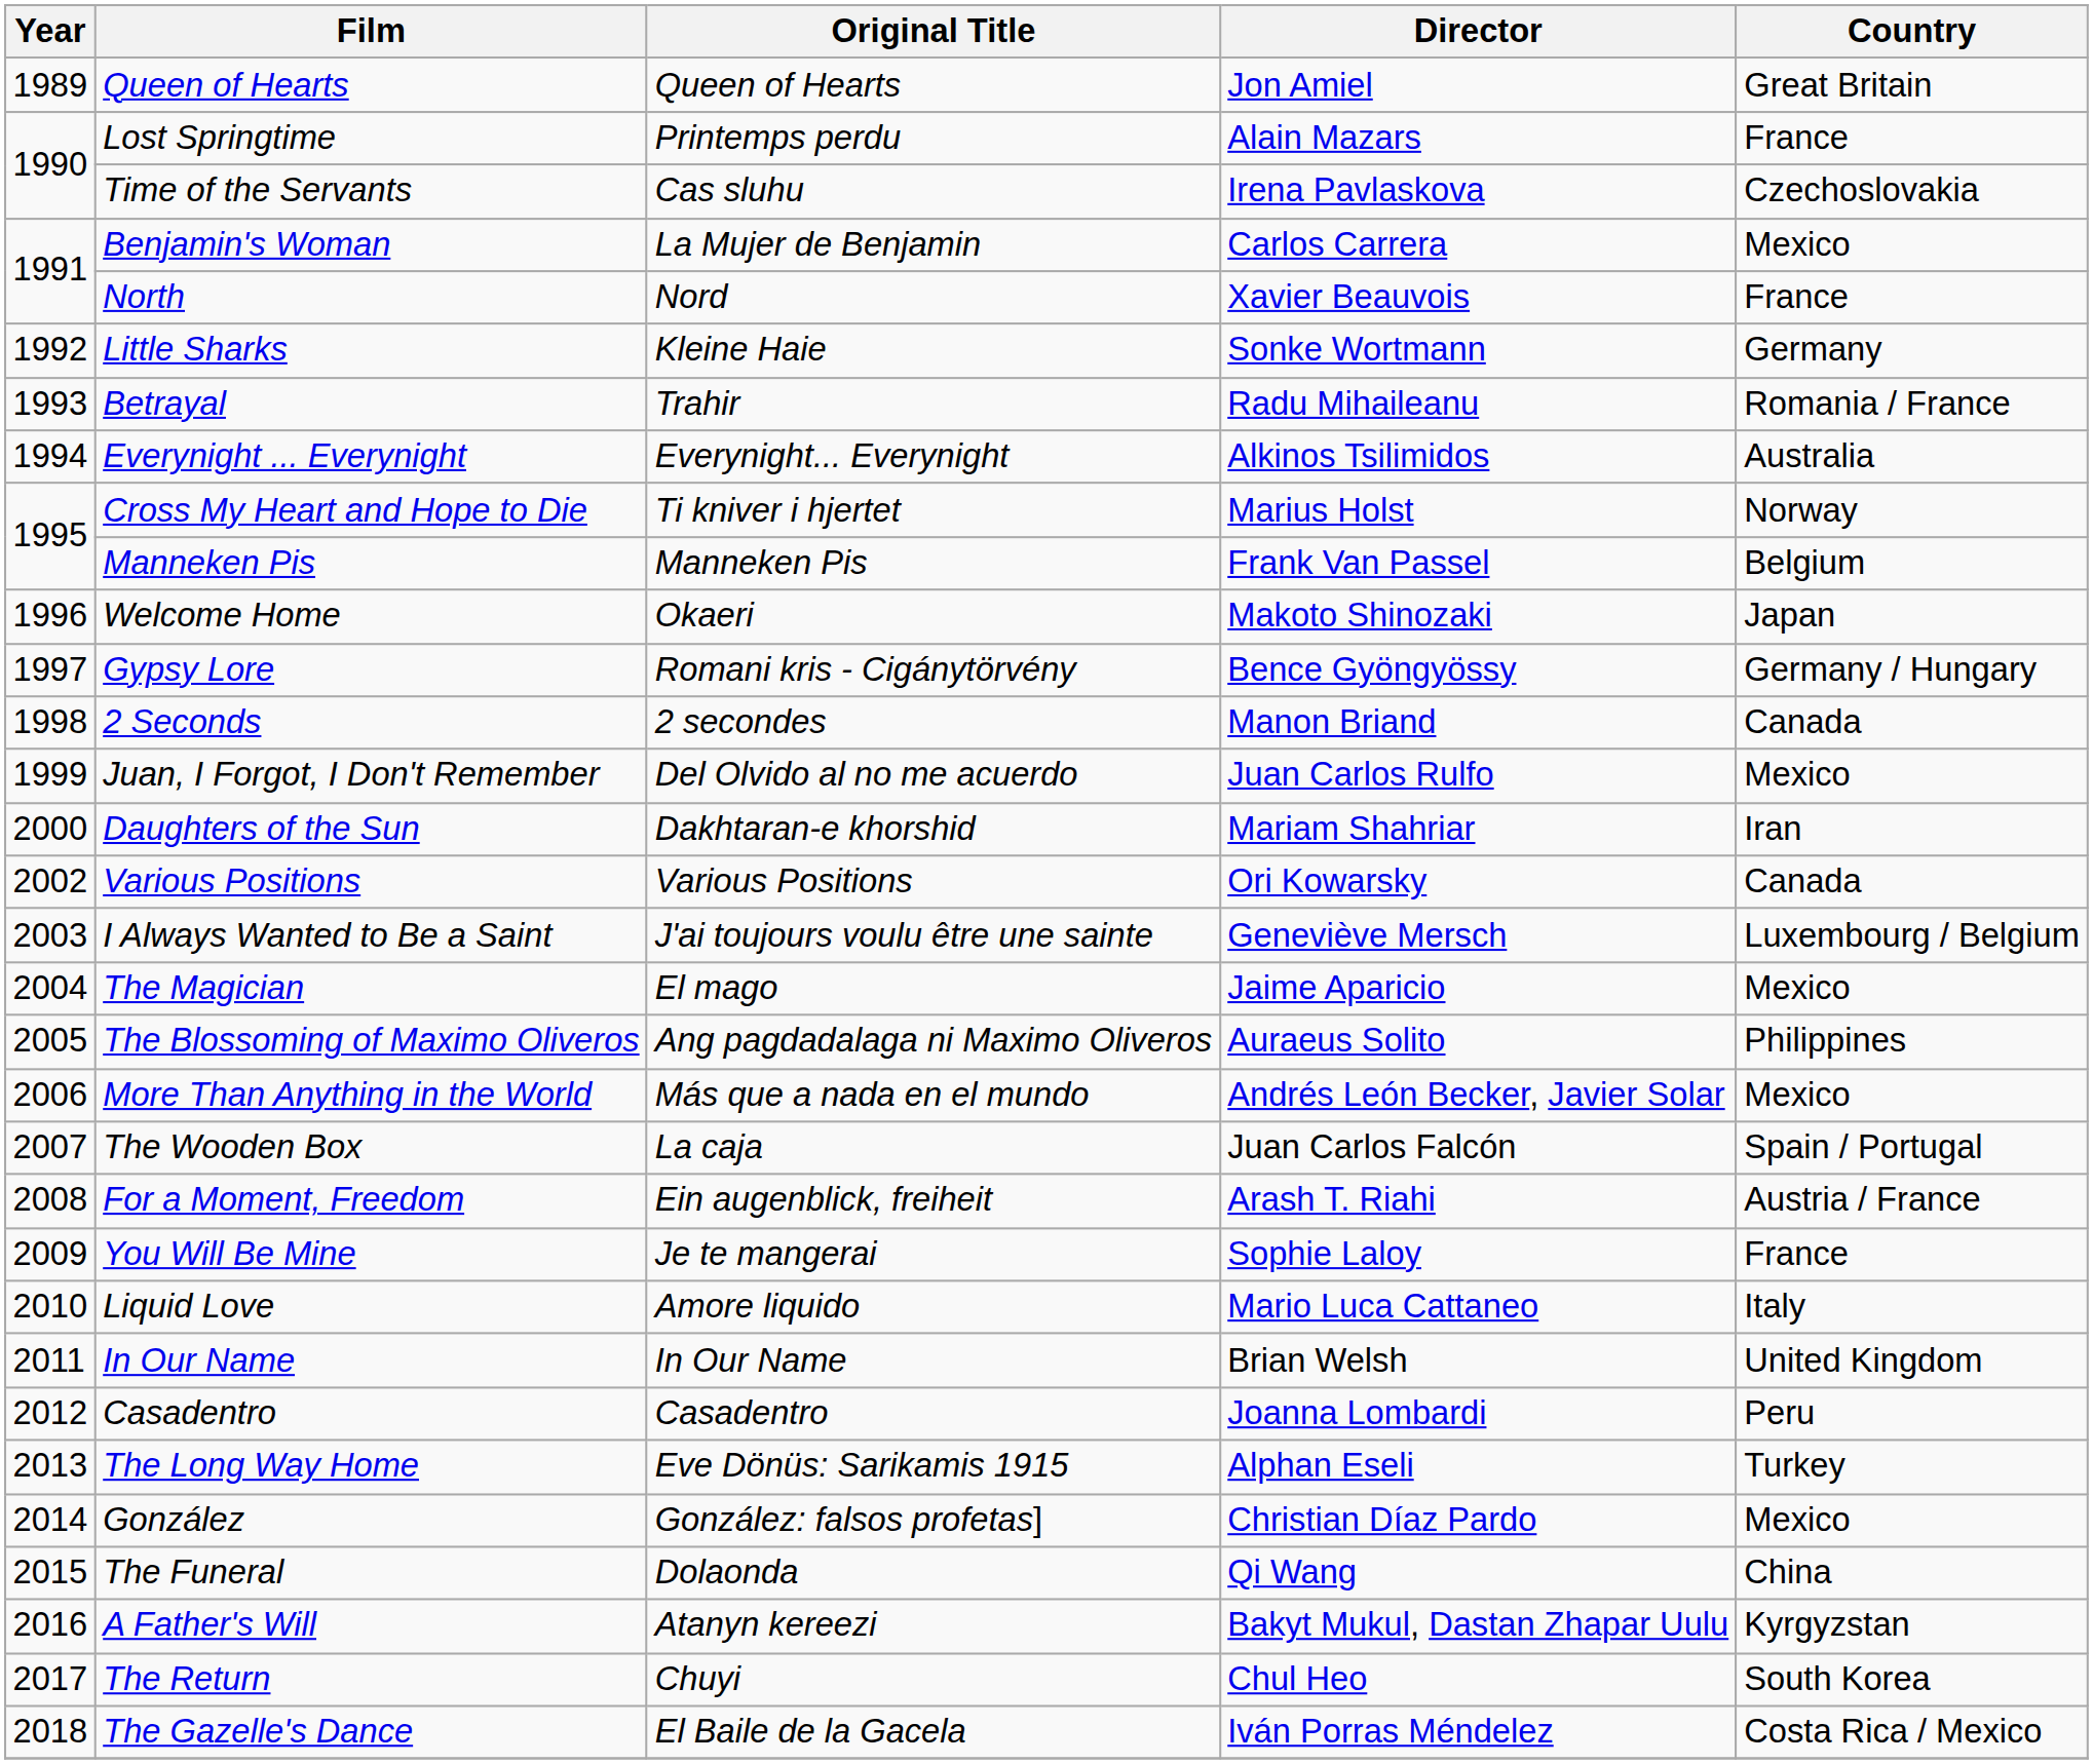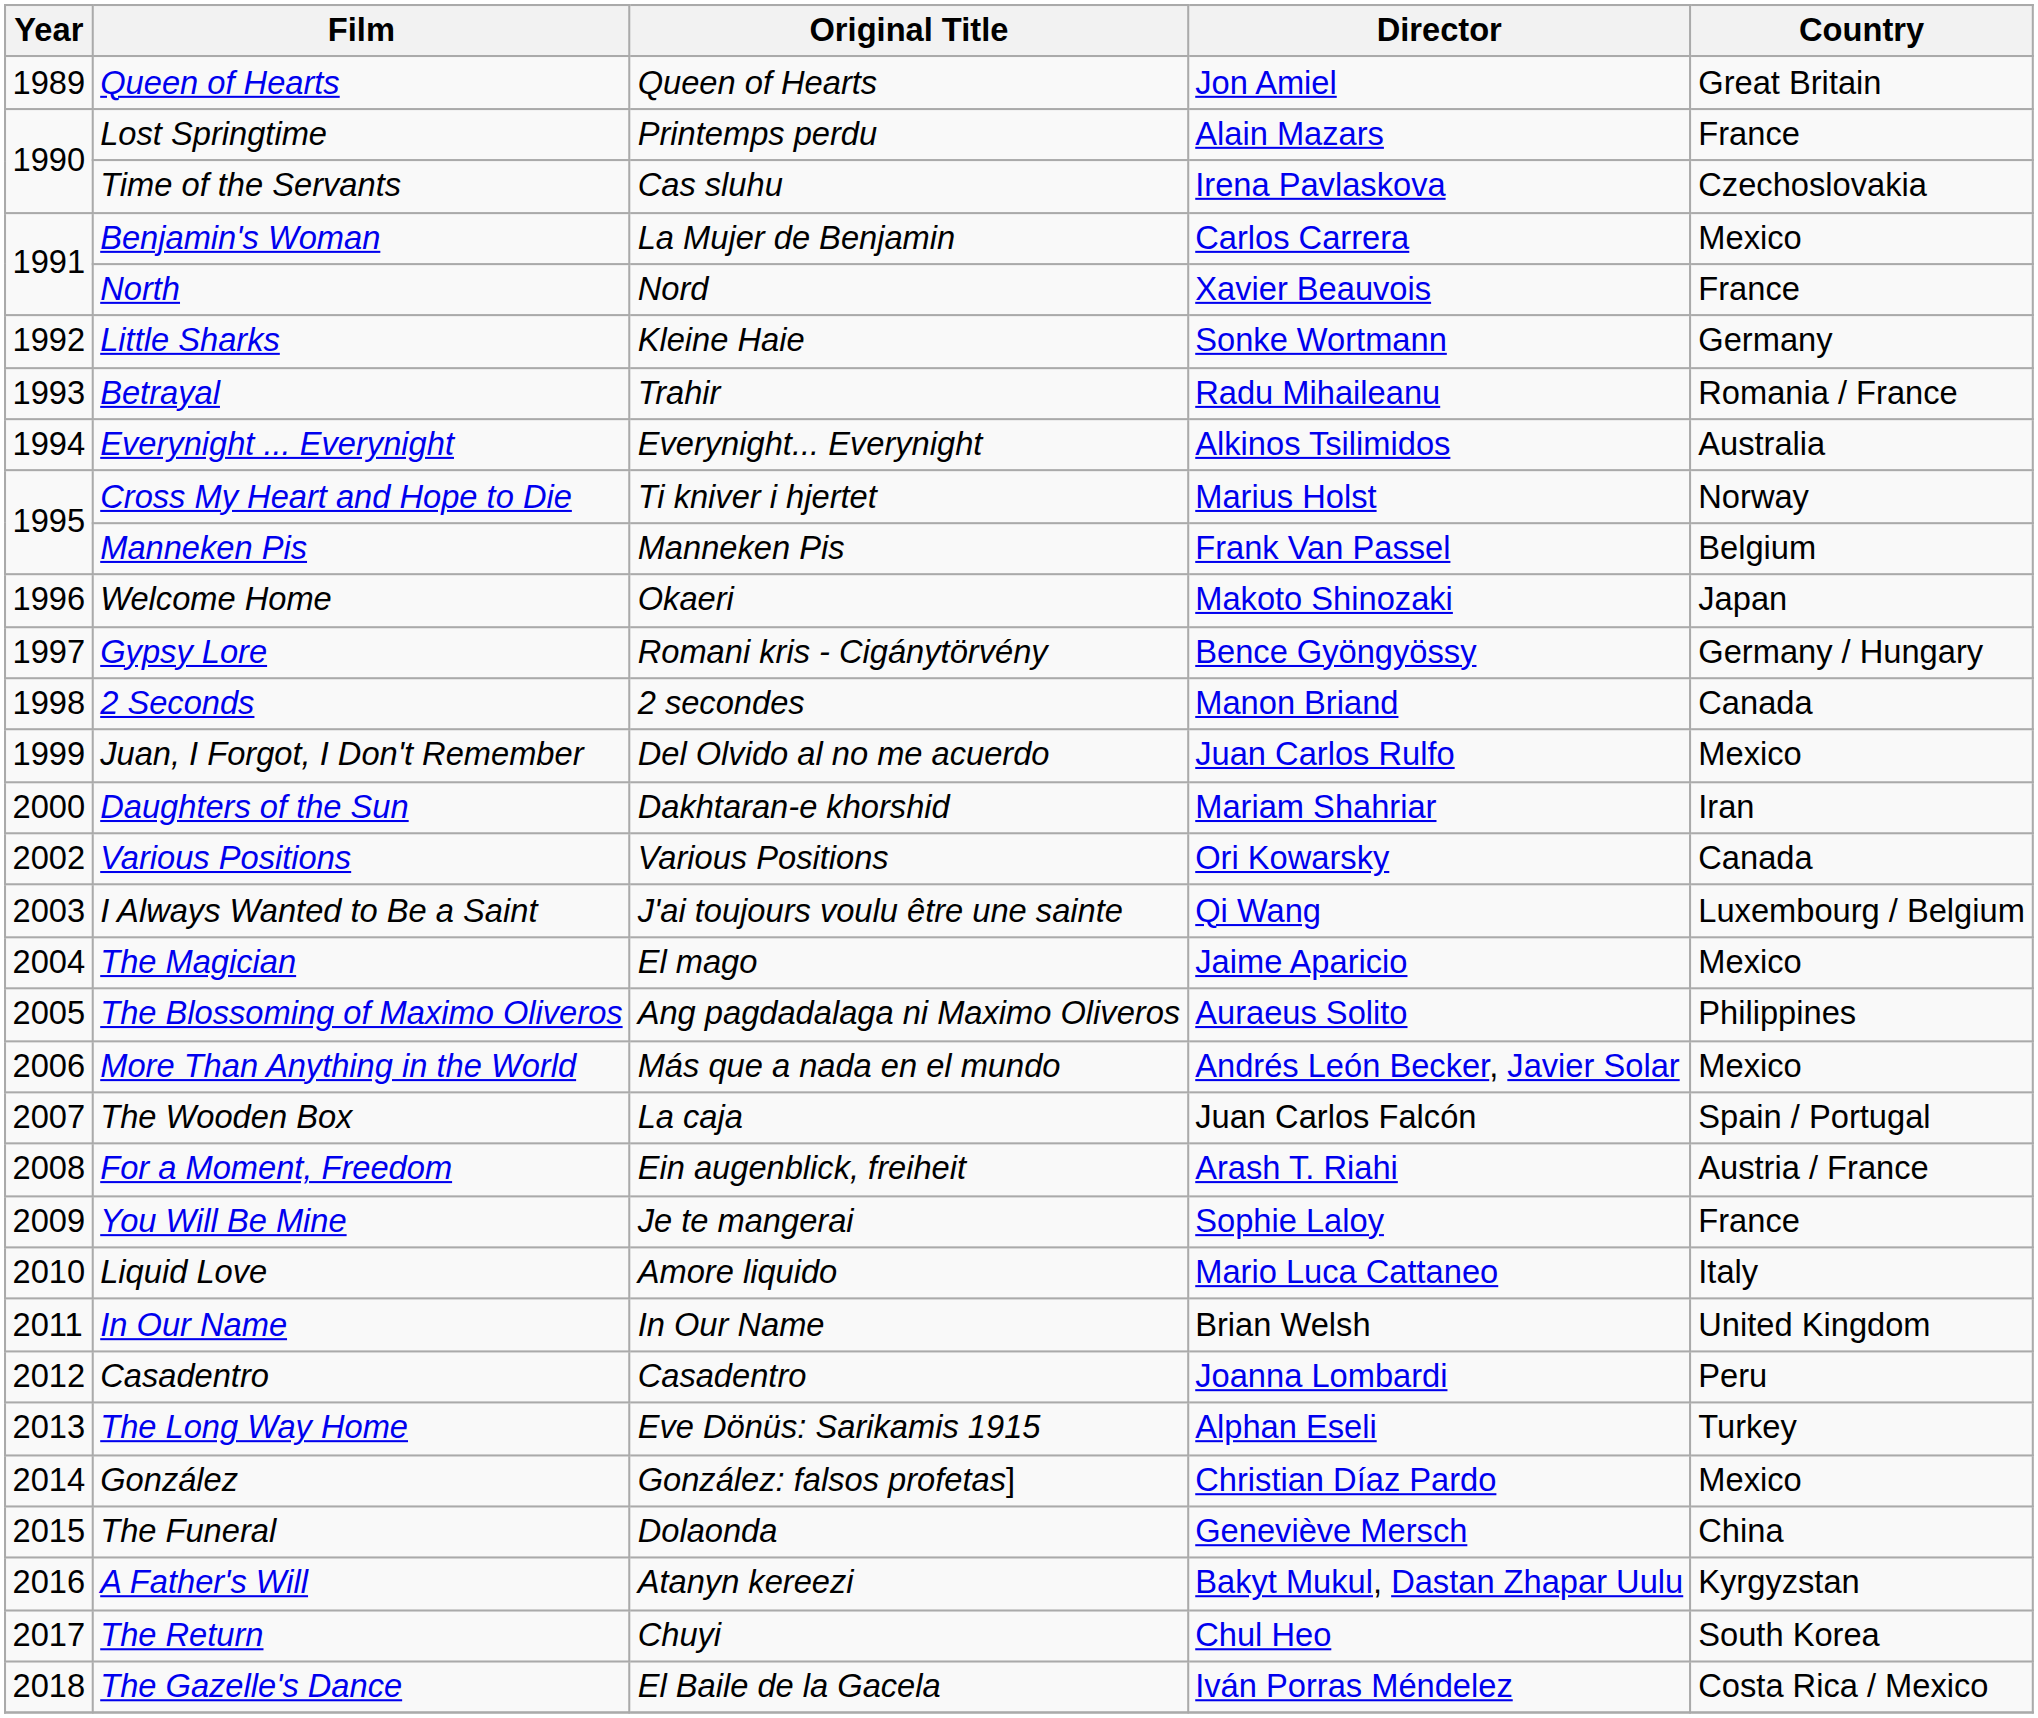I Always Wanted to Be a Saint | Director: Geneviève Mersch -> Qi Wang
The Funeral | Director: Qi Wang -> Geneviève Mersch
